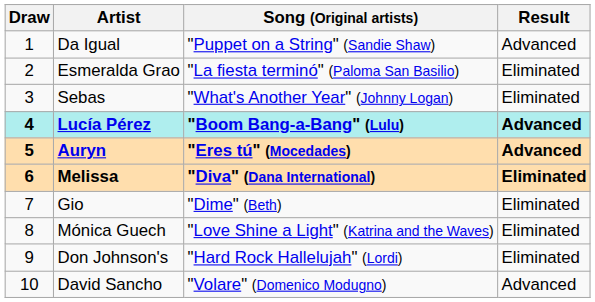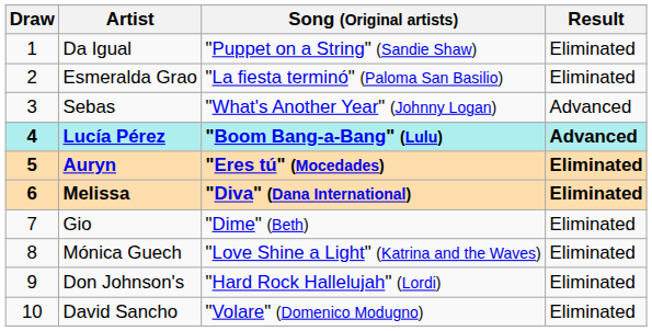Da Igual | Result: Advanced -> Eliminated
Sebas | Result: Eliminated -> Advanced
Auryn | Result: Advanced -> Eliminated
David Sancho | Result: Advanced -> Eliminated
